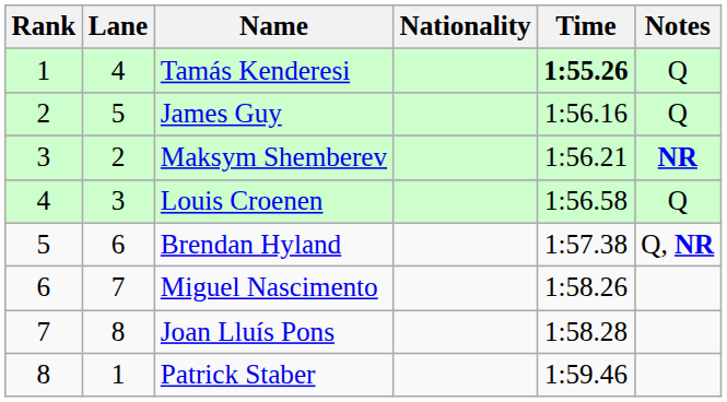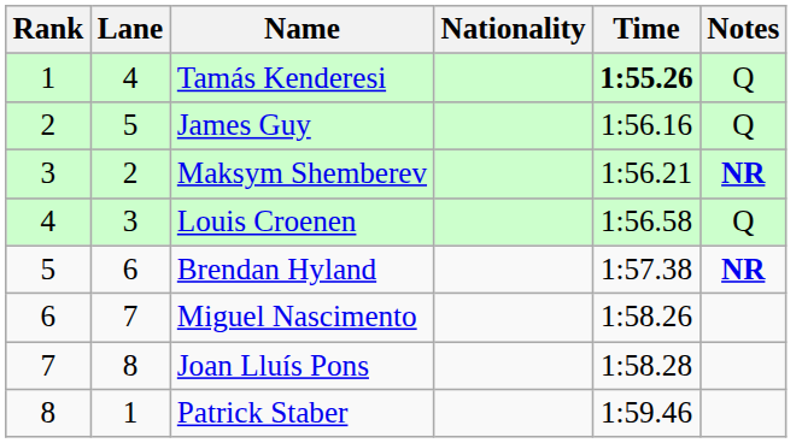Brendan Hyland | Notes: Q, NR -> NR
